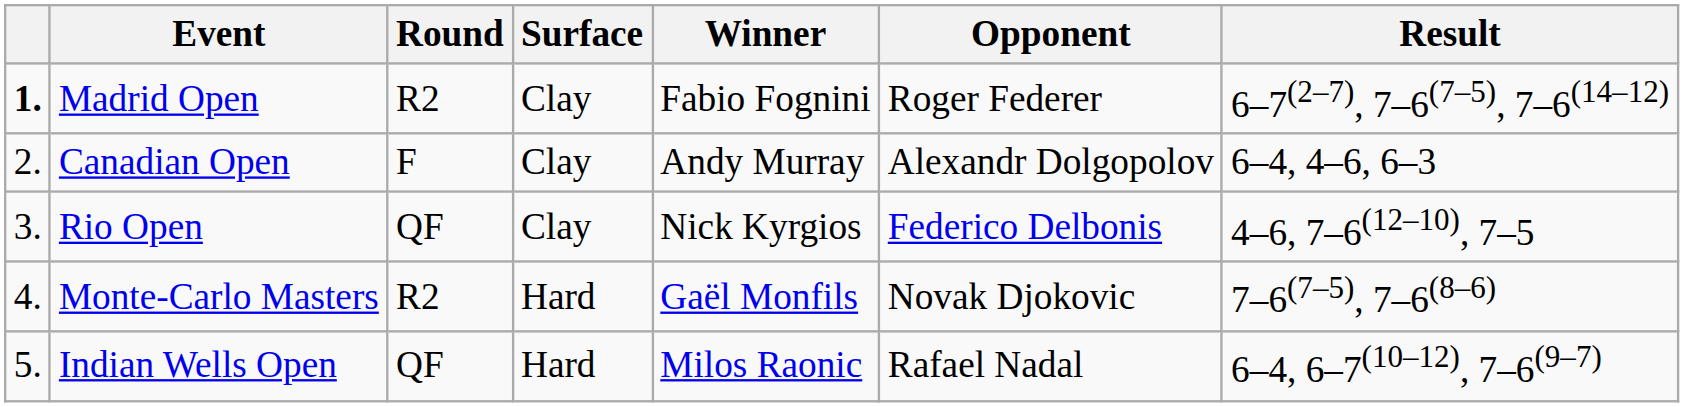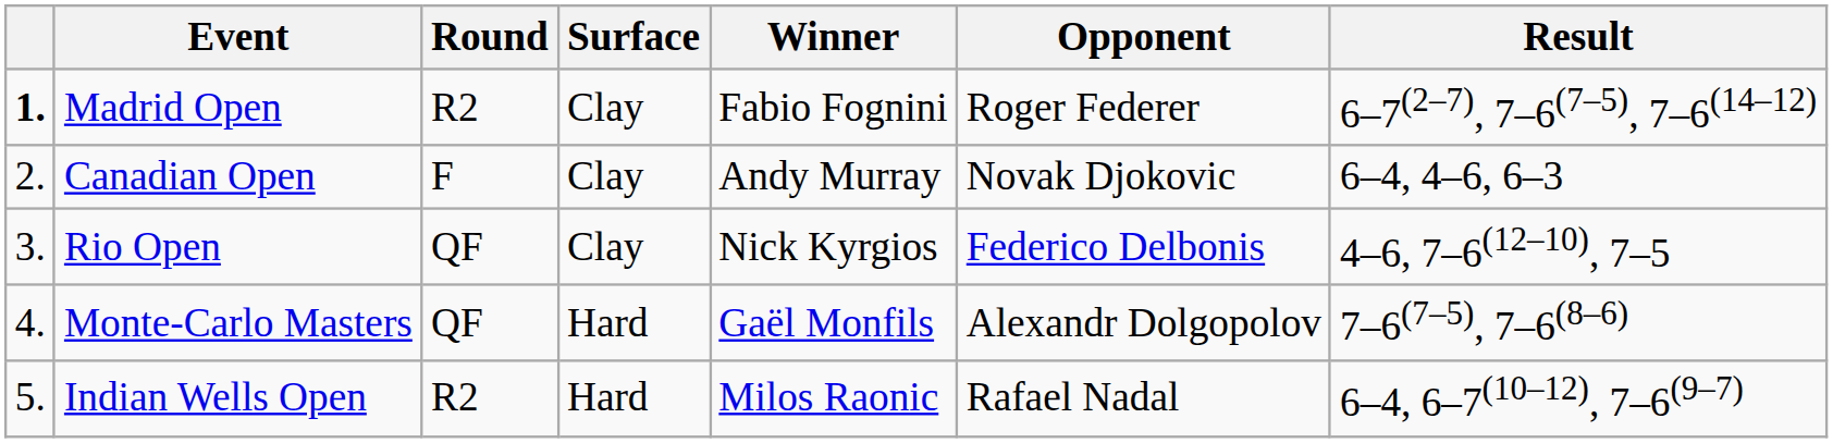Canadian Open | Opponent: Alexandr Dolgopolov -> Novak Djokovic
Monte-Carlo Masters | Round: R2 -> QF
Monte-Carlo Masters | Opponent: Novak Djokovic -> Alexandr Dolgopolov
Indian Wells Open | Round: QF -> R2
